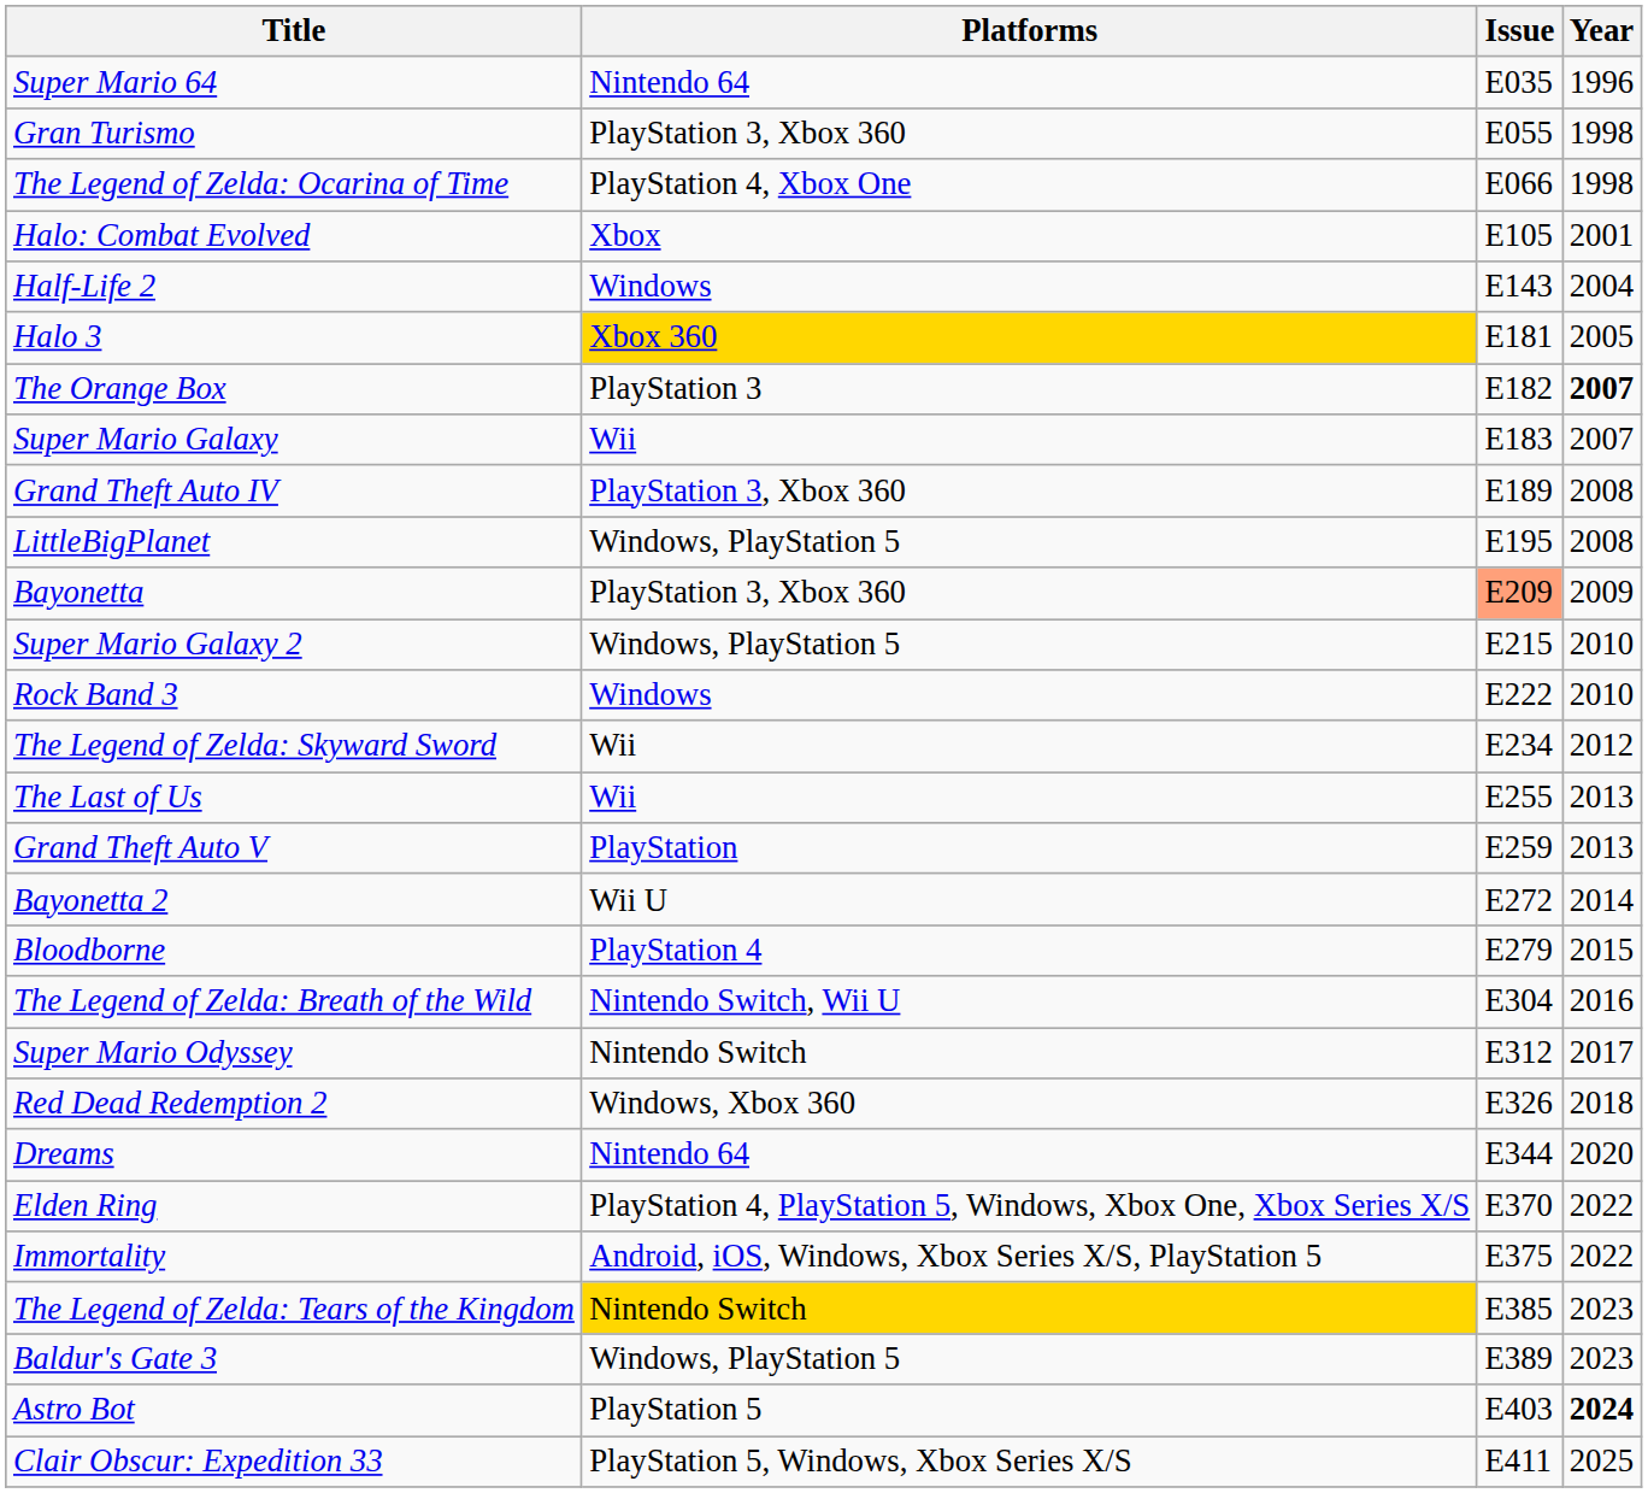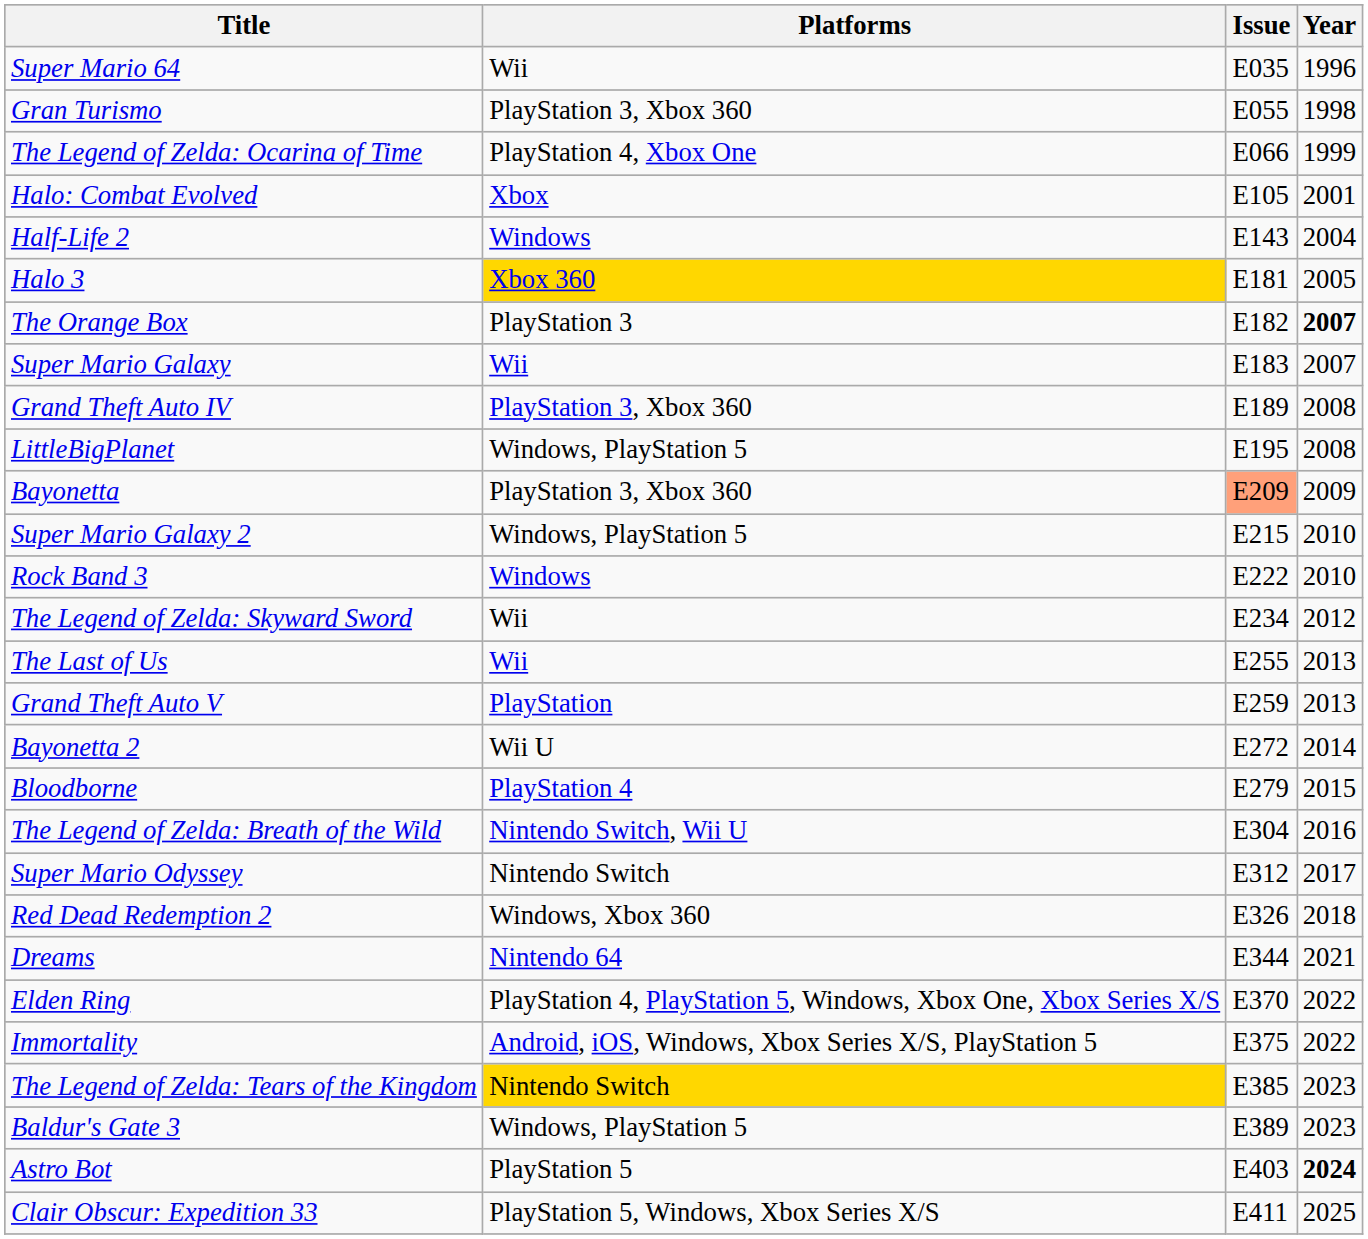Super Mario 64 | Platforms: Nintendo 64 -> Wii
The Legend of Zelda: Ocarina of Time | Year: 1998 -> 1999
Dreams | Year: 2020 -> 2021
